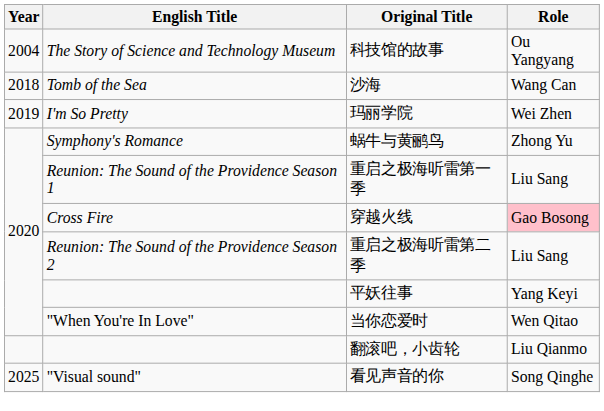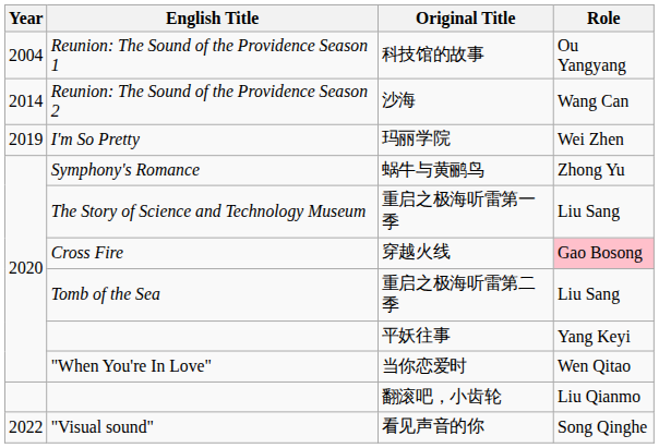科技馆的故事 | English Title: The Story of Science and Technology Museum -> Reunion: The Sound of the Providence Season 1
沙海 | Year: 2018 -> 2014
沙海 | English Title: Tomb of the Sea -> Reunion: The Sound of the Providence Season 2
重启之极海听雷第一季 | English Title: Reunion: The Sound of the Providence Season 1 -> The Story of Science and Technology Museum
重启之极海听雷第二季 | English Title: Reunion: The Sound of the Providence Season 2 -> Tomb of the Sea
看见声音的你 | Year: 2025 -> 2022
